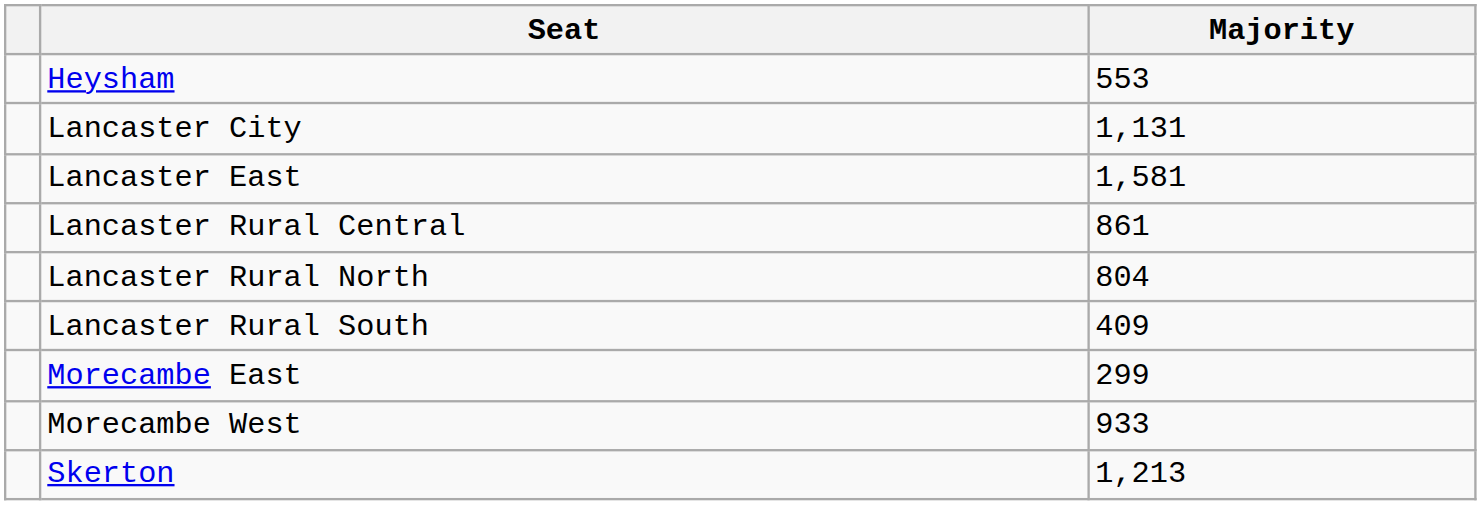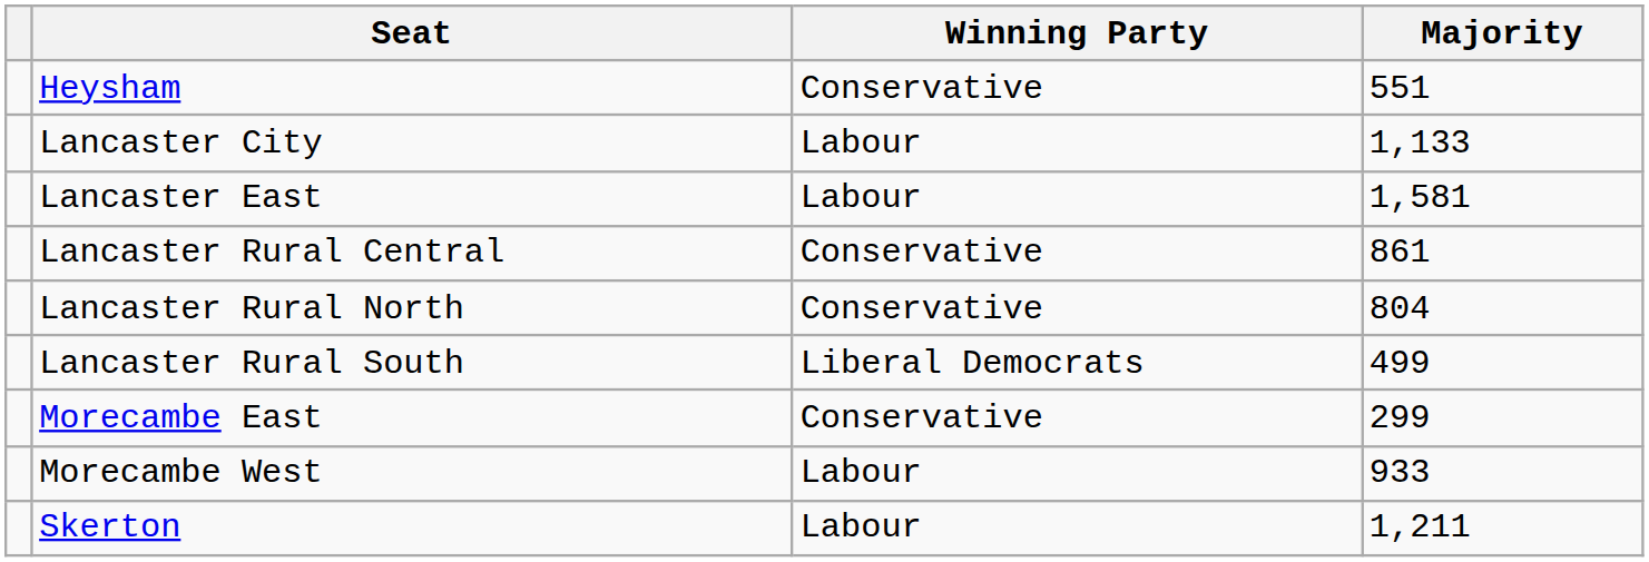+ column: Winning Party | Conservative | Labour | Labour | Conservative | Conservative | Liberal Democrats | Conservative | Labour | Labour
Heysham | Majority: 553 -> 551
Lancaster City | Majority: 1,131 -> 1,133
Lancaster Rural South | Majority: 409 -> 499
Skerton | Majority: 1,213 -> 1,211
